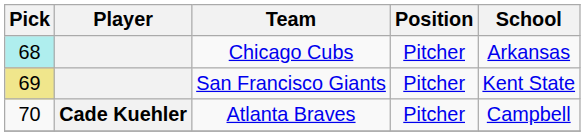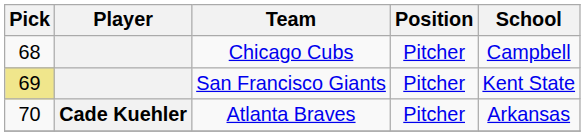Chicago Cubs | Pick: paleturquoise background -> no background
Chicago Cubs | School: Arkansas -> Campbell
Atlanta Braves | School: Campbell -> Arkansas
